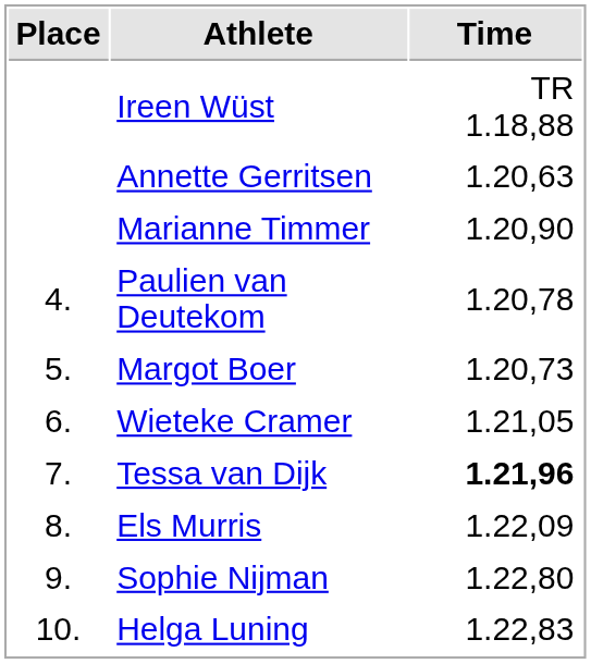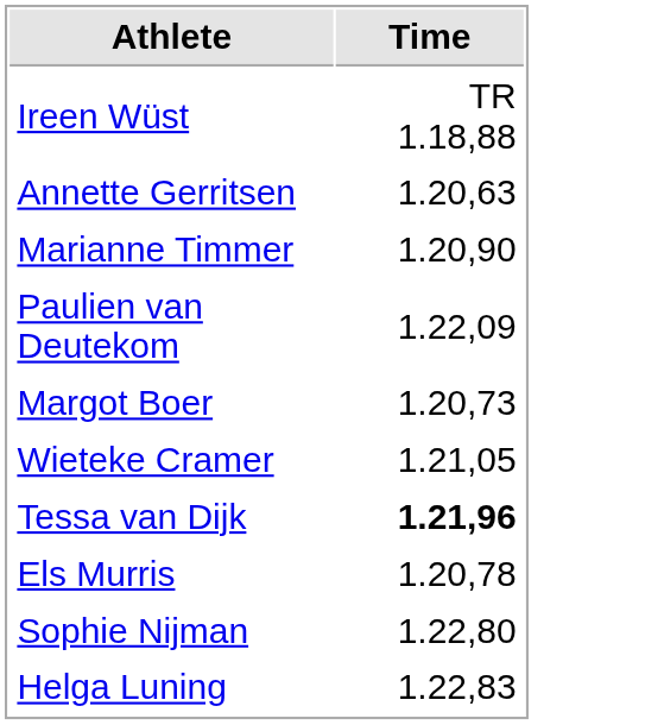- column: Place | 4. | 5. | 6. | 7. | 8. | 9. | 10.
Paulien van Deutekom | Time: 1.20,78 -> 1.22,09
Els Murris | Time: 1.22,09 -> 1.20,78
